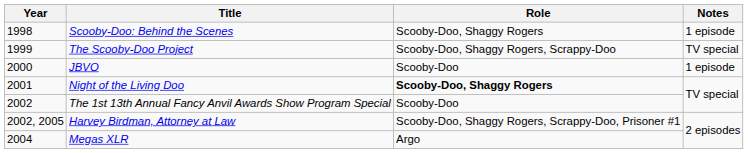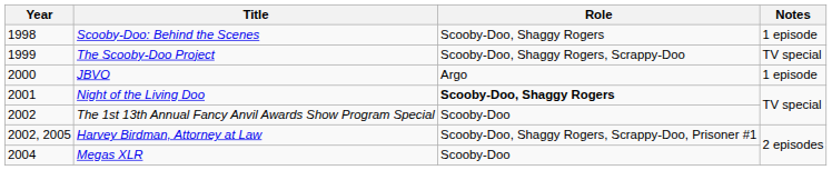JBVO | Role: Scooby-Doo -> Argo
Megas XLR | Role: Argo -> Scooby-Doo
